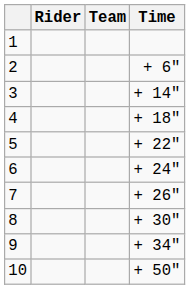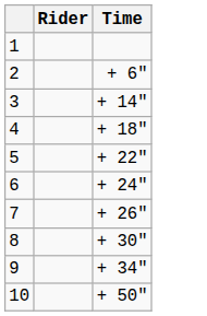- column: Team
